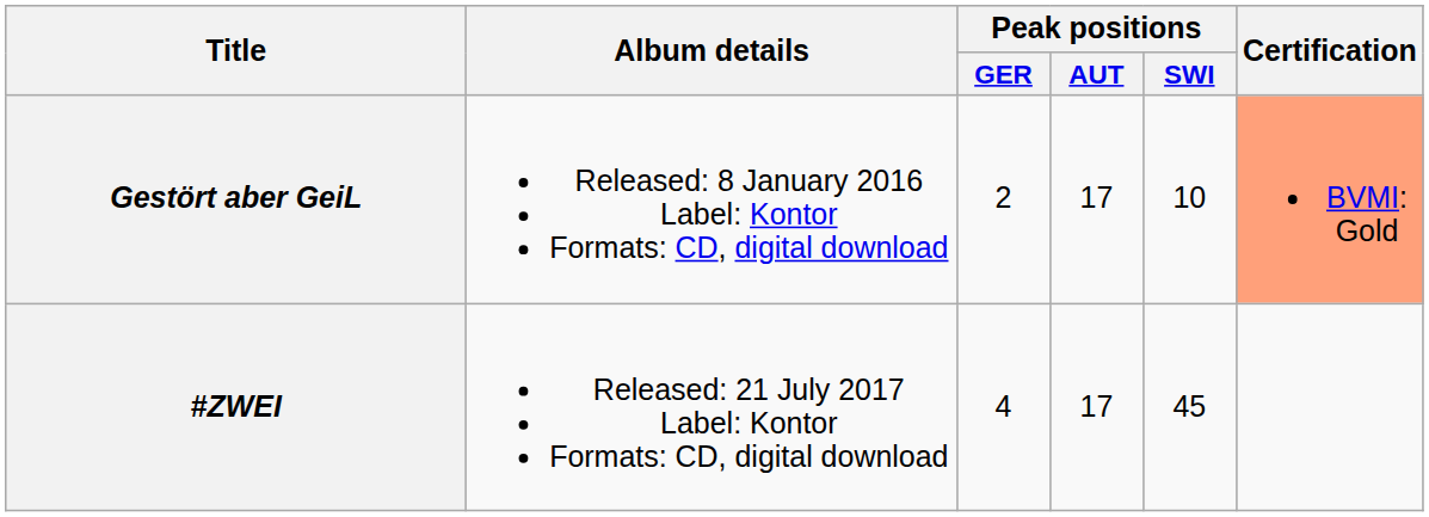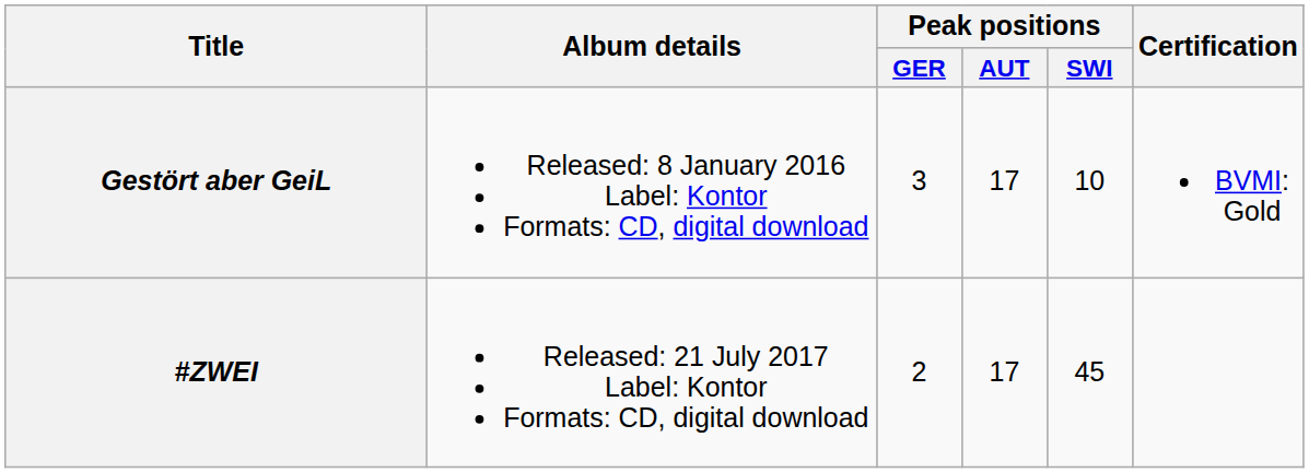Gestört aber GeiL | Peak positions / GER: 2 -> 3
Gestört aber GeiL | Certification: lightsalmon background -> no background
#ZWEI | Peak positions / GER: 4 -> 2
